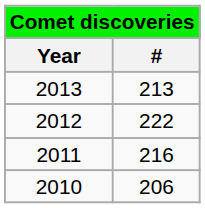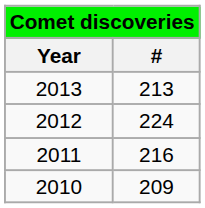2012 | #: 222 -> 224
2010 | #: 206 -> 209
